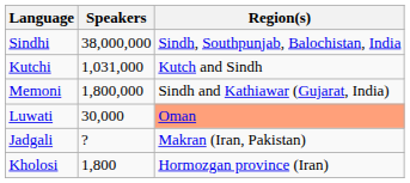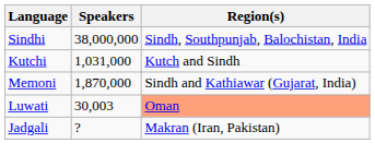Memoni | Speakers: 1,800,000 -> 1,870,000
Luwati | Speakers: 30,000 -> 30,003
- row: Kholosi | 1,800 | Hormozgan province (Iran)
